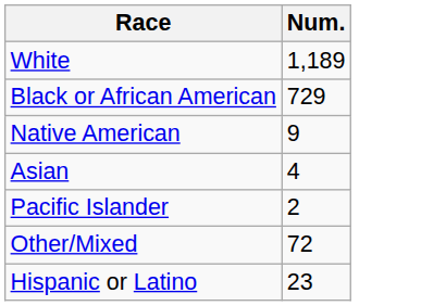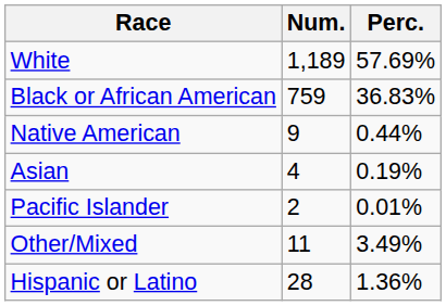+ column: Perc. | 57.69% | 36.83% | 0.44% | 0.19% | 0.01% | 3.49% | 1.36%
Black or African American | Num.: 729 -> 759
Other/Mixed | Num.: 72 -> 11
Hispanic or Latino | Num.: 23 -> 28
